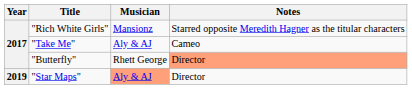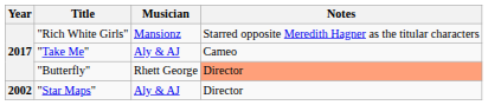"Star Maps" | Year: 2019 -> 2002
"Star Maps" | Musician: lightsalmon background -> no background
